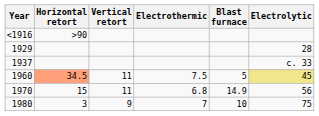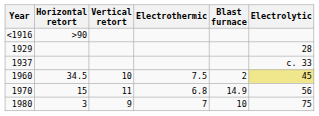1960 | Horizontal retort: lightsalmon background -> no background
1960 | Vertical retort: 11 -> 10
1960 | Blast furnace: 5 -> 2
